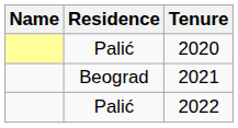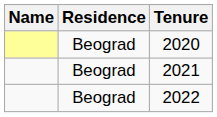2020 | Residence: Palić -> Beograd
2022 | Residence: Palić -> Beograd
